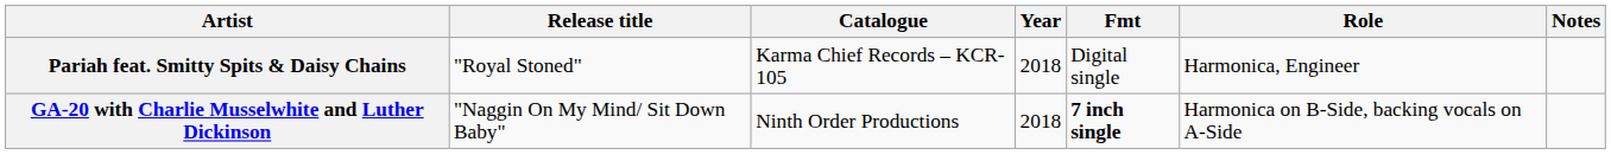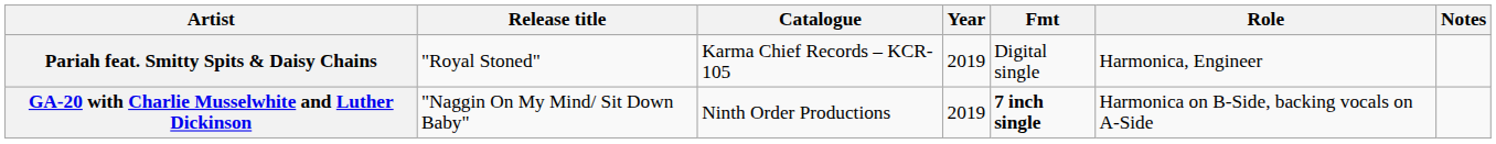Pariah feat. Smitty Spits & Daisy Chains | Year: 2018 -> 2019
GA-20 with Charlie Musselwhite and Luther Dickinson | Year: 2018 -> 2019
